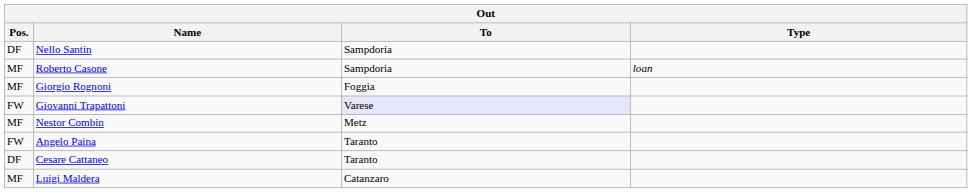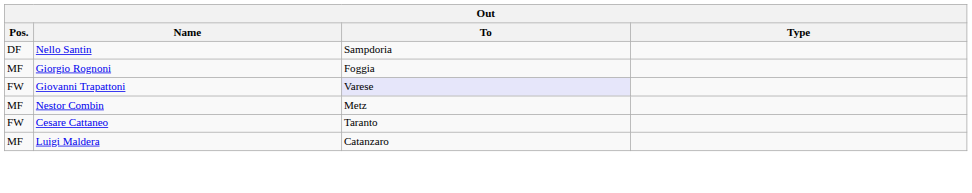- row: MF | Roberto Casone | Sampdoria | loan
- row: FW | Angelo Paina | Taranto
Cesare Cattaneo | Pos.: DF -> FW
